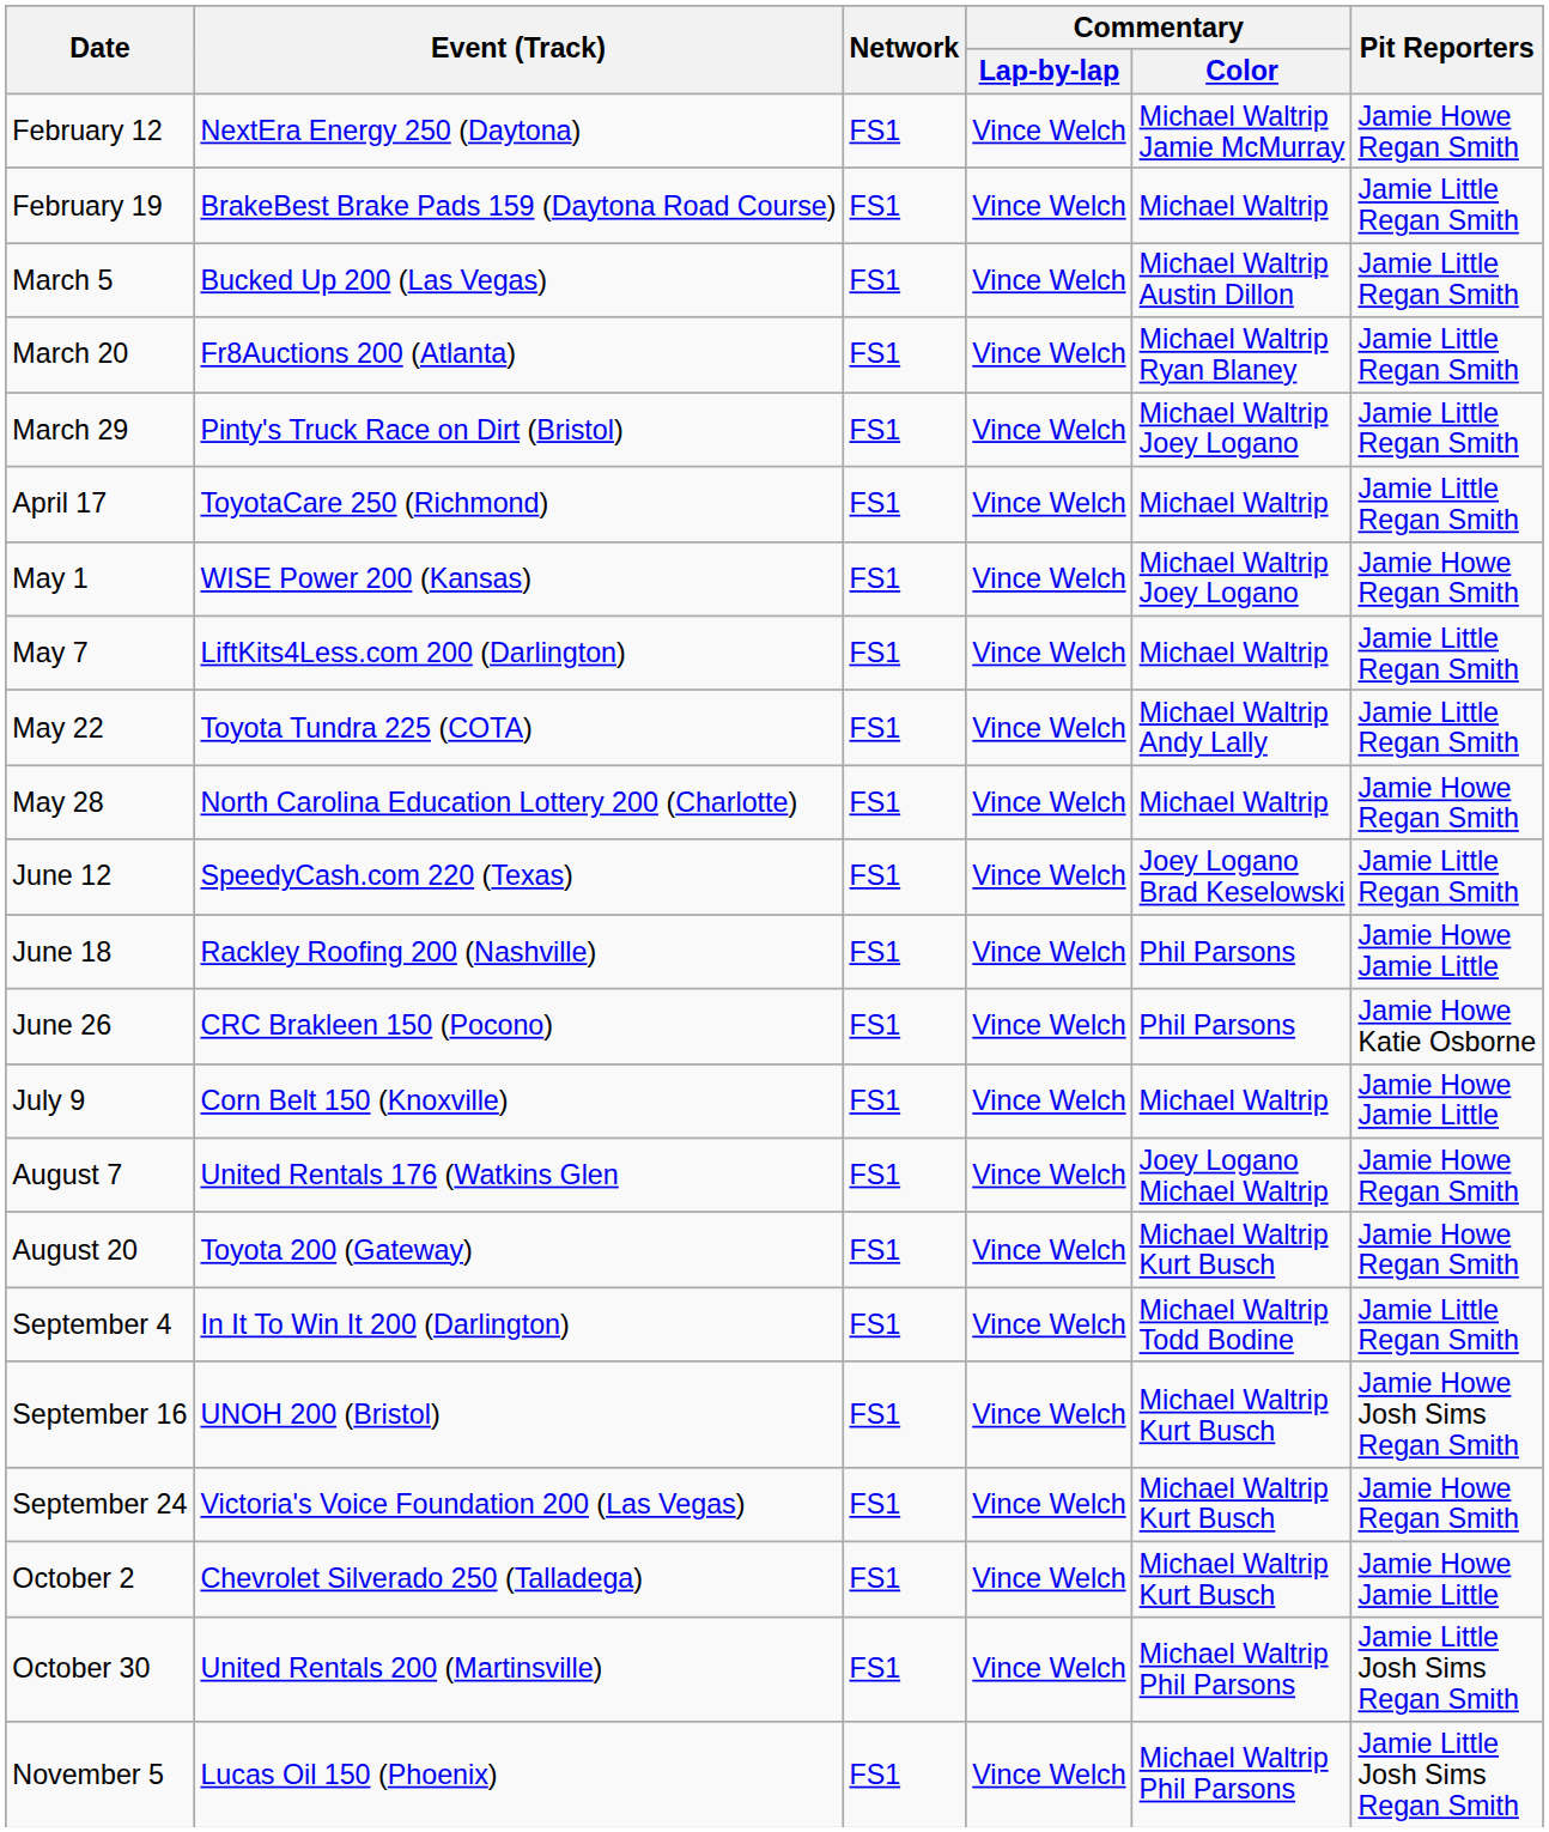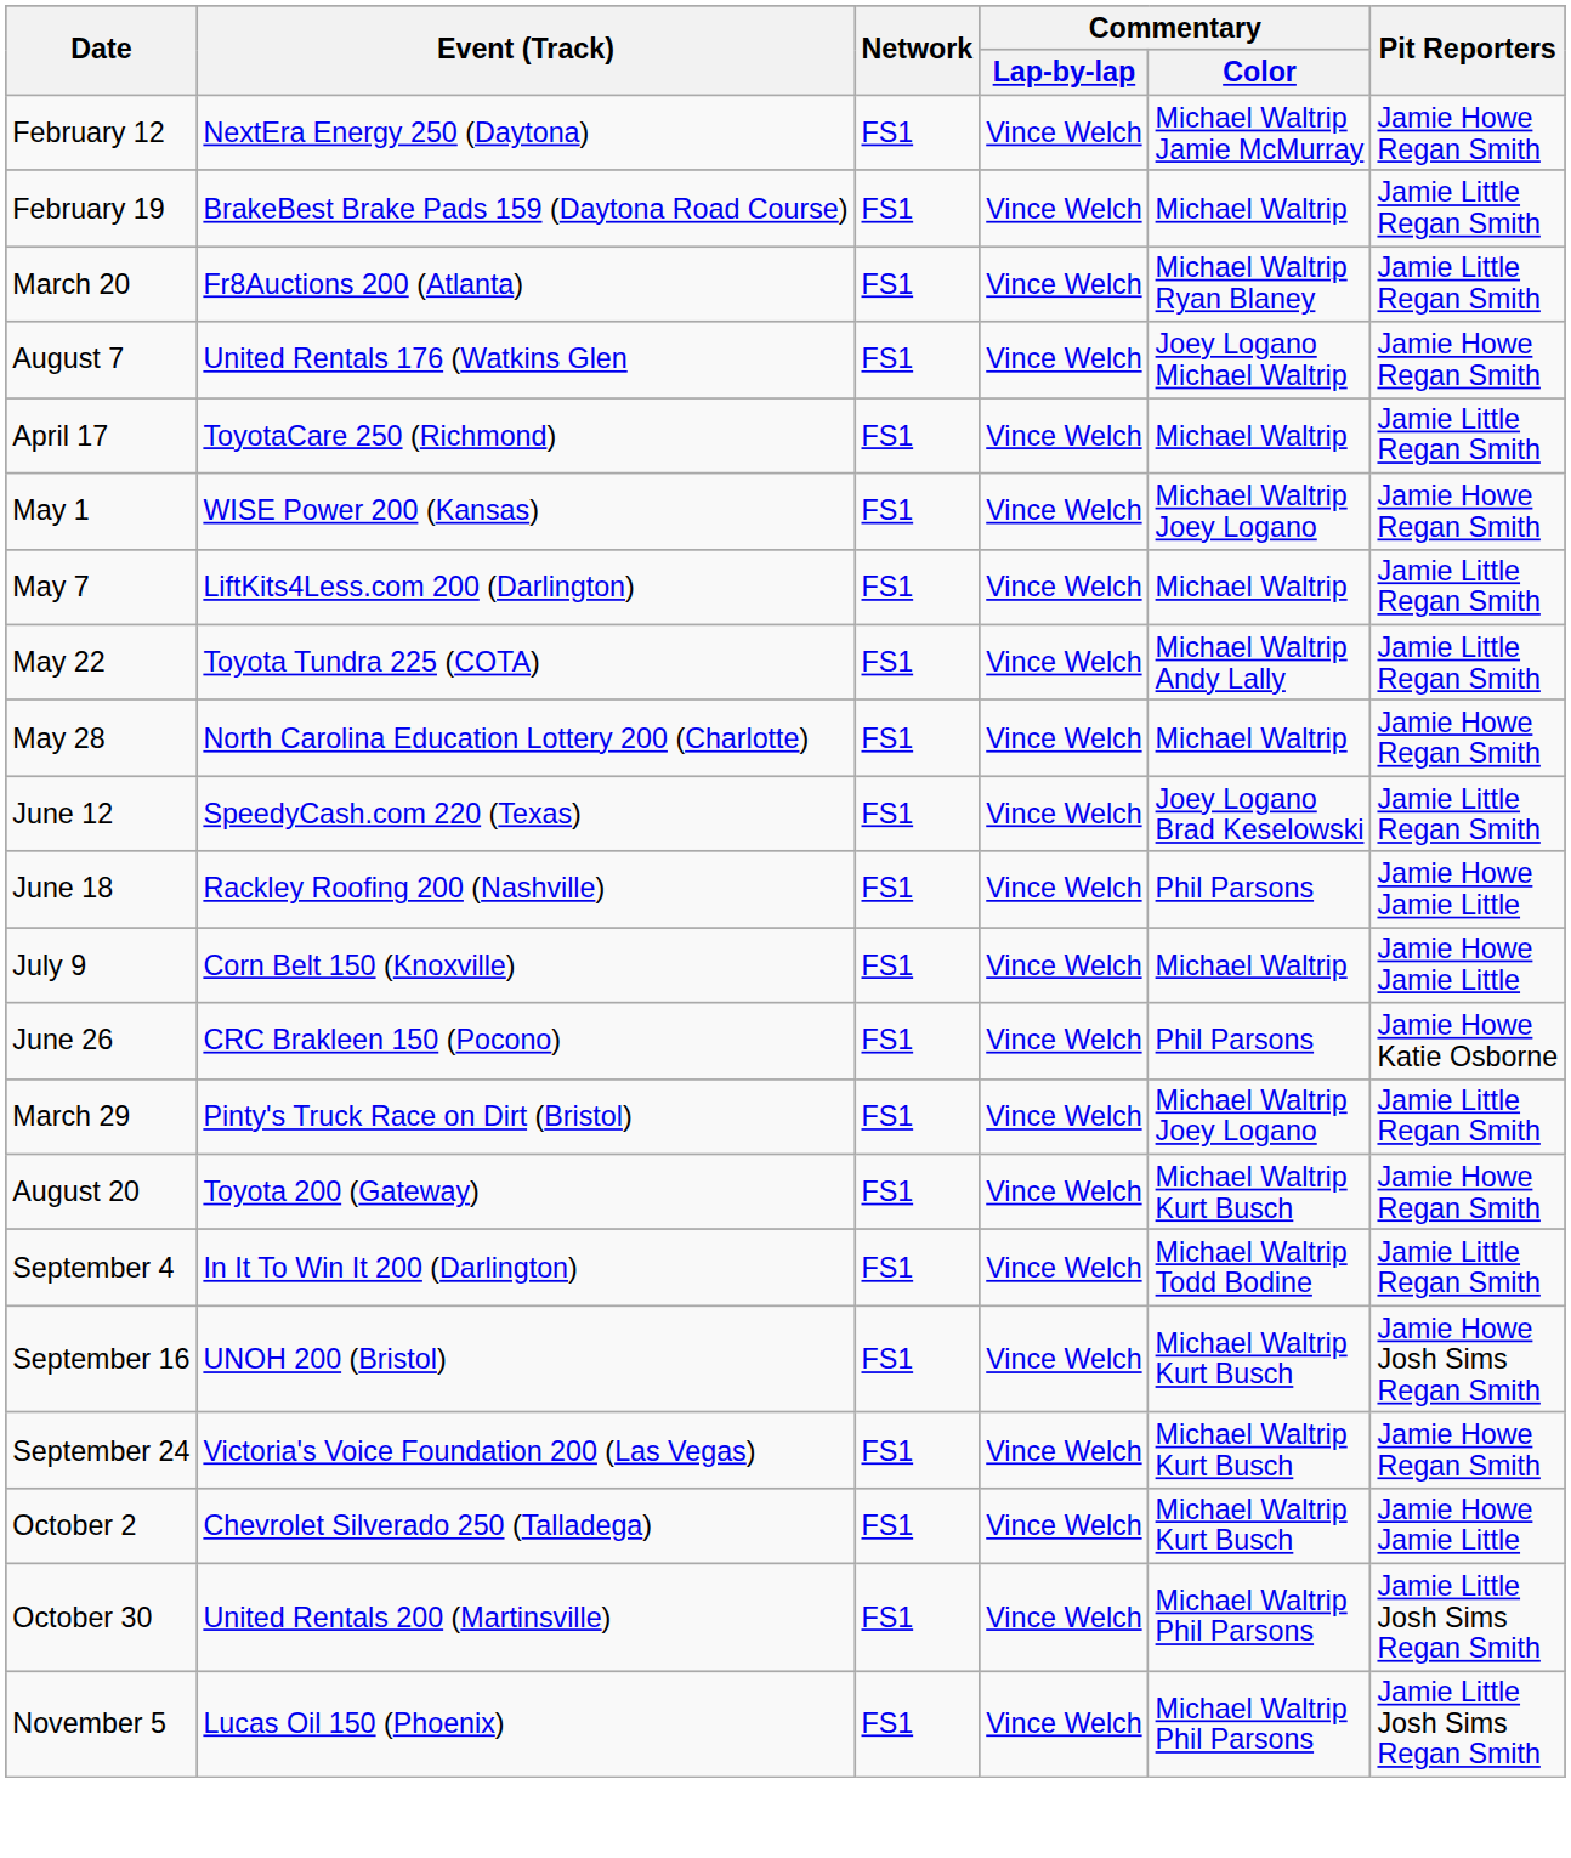- row: March 5 | Bucked Up 200 (Las Vegas) | FS1 | Vince Welch | Michael Waltrip Austin Dillon | Jamie Little Regan Smith
rows swapped: March 29 <-> August 7
rows swapped: June 26 <-> July 9
